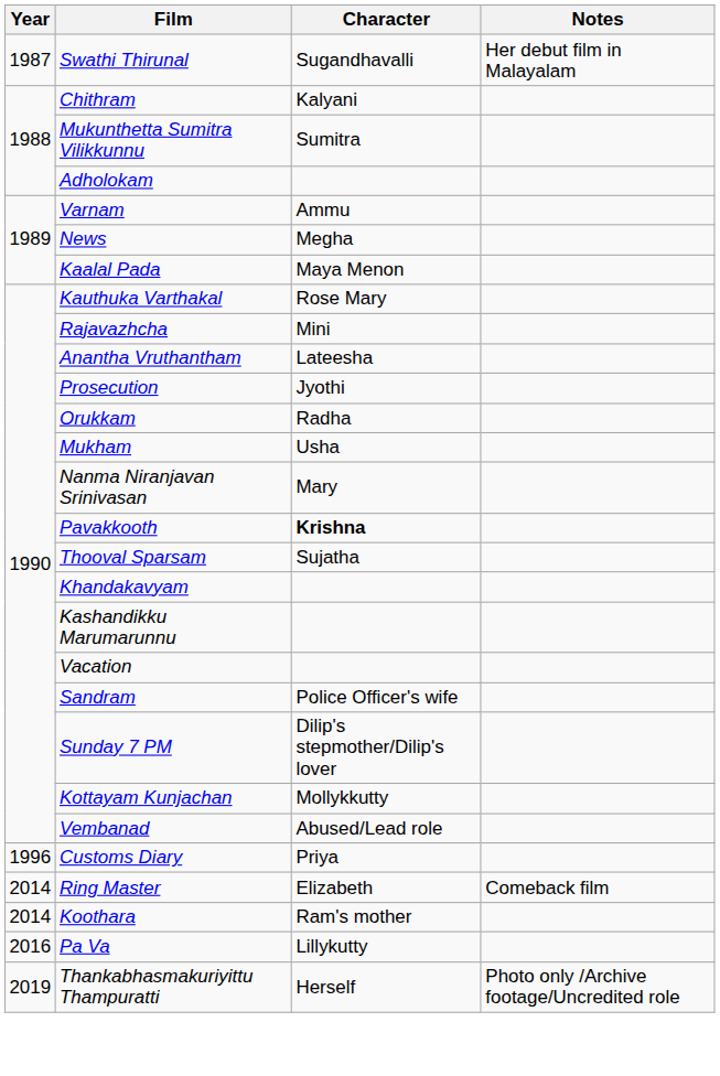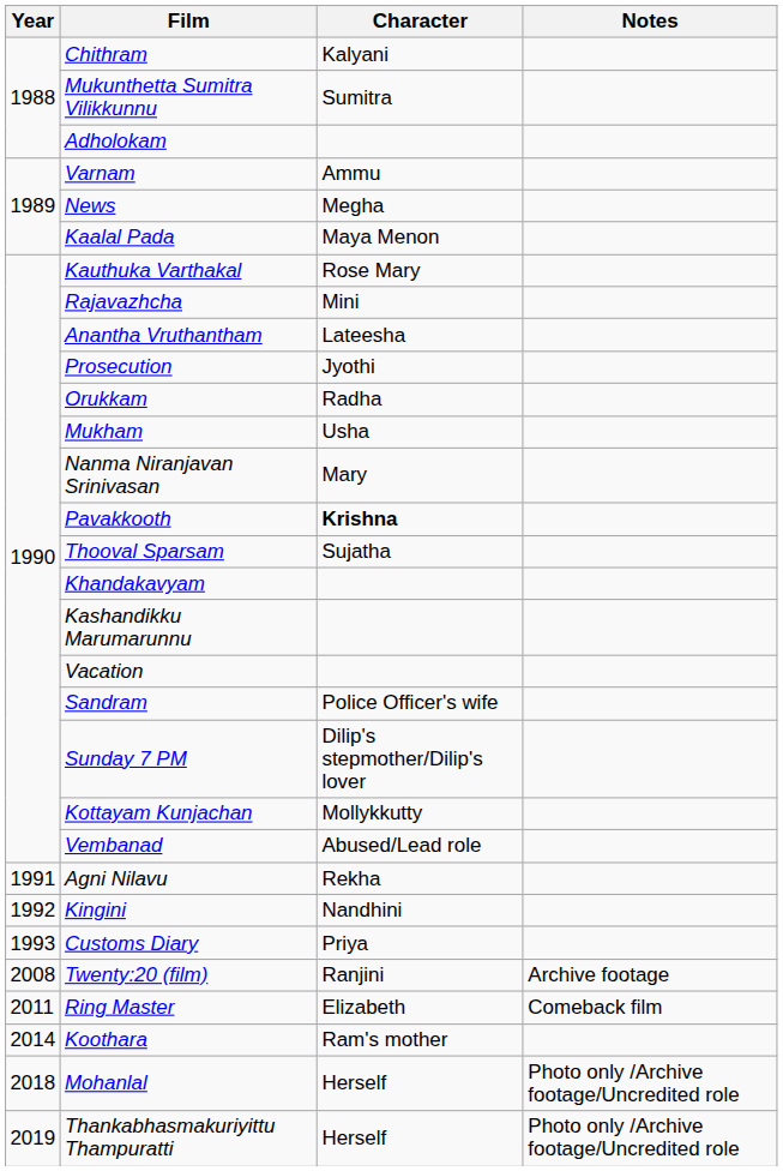- row: 1987 | Swathi Thirunal | Sugandhavalli | Her debut film in Malayalam
+ row: 1991 | Agni Nilavu | Rekha
+ row: 1992 | Kingini | Nandhini
Customs Diary | Year: 1996 -> 1993
+ row: 2008 | Twenty:20 (film) | Ranjini | Archive footage
Ring Master | Year: 2014 -> 2011
- row: 2016 | Pa Va | Lillykutty
+ row: 2018 | Mohanlal | Herself | Photo only /Archive footage/Uncredited role
